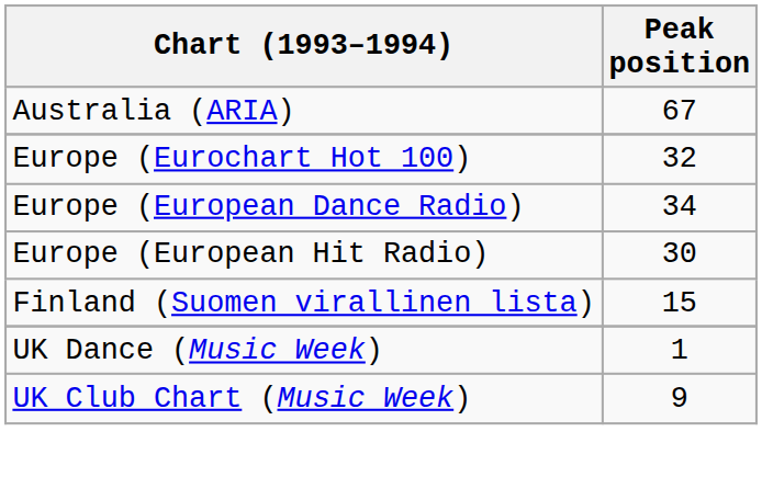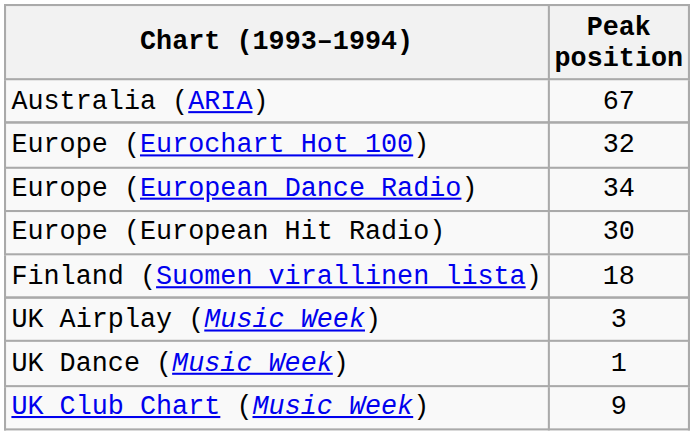Finland (Suomen virallinen lista) | Peak position: 15 -> 18
+ row: UK Airplay (Music Week) | 3
